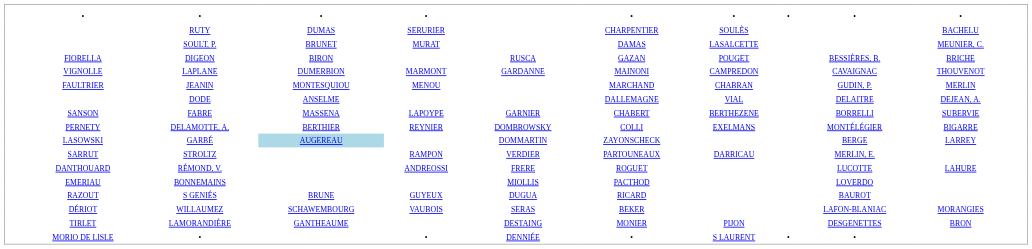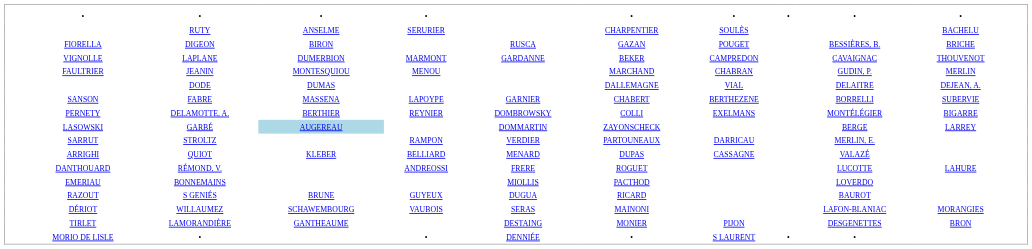RUTY | column 4: DUMAS -> ANSELME
- row: SOULT, P. | BRUNET | MURAT | DAMAS | LASALCETTE | MEUNIER, C.
LAPLANE | column 7: MAINONI -> BEKER
DODE | column 4: ANSELME -> DUMAS
+ row: ARRIGHI | QUIOT | KLEBER | BELLIARD | MENARD | DUPAS | CASSAGNE | VALAZÉ
WILLAUMEZ | column 7: BEKER -> MAINONI
